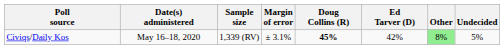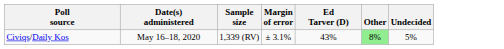- column: Doug Collins (R) | 45%
Civiqs/Daily Kos | Ed Tarver (D): 42% -> 43%
